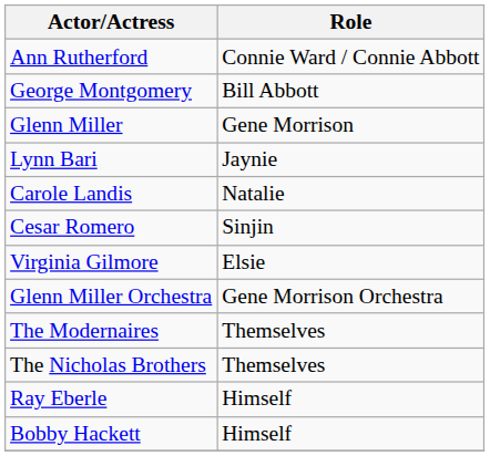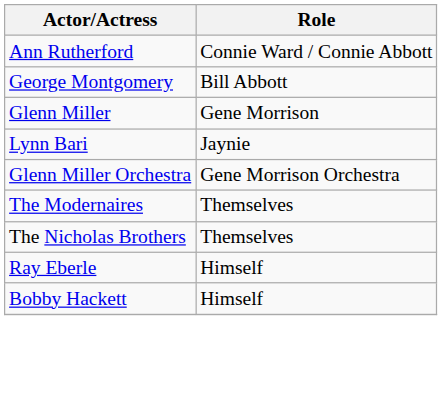- row: Carole Landis | Natalie
- row: Cesar Romero | Sinjin
- row: Virginia Gilmore | Elsie
